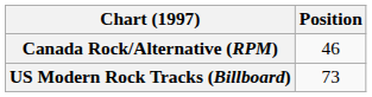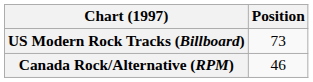rows swapped: Canada Rock/Alternative (RPM) <-> US Modern Rock Tracks (Billboard)
